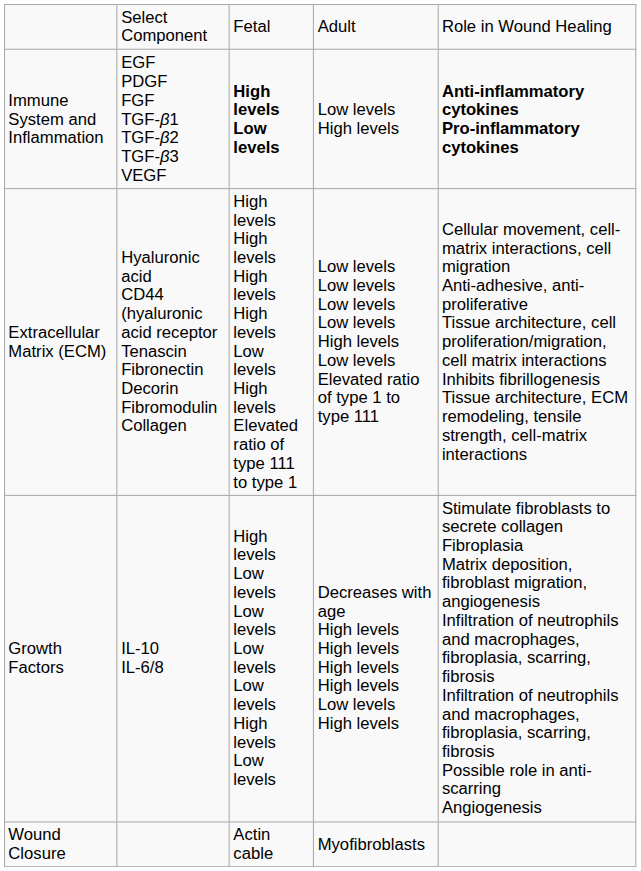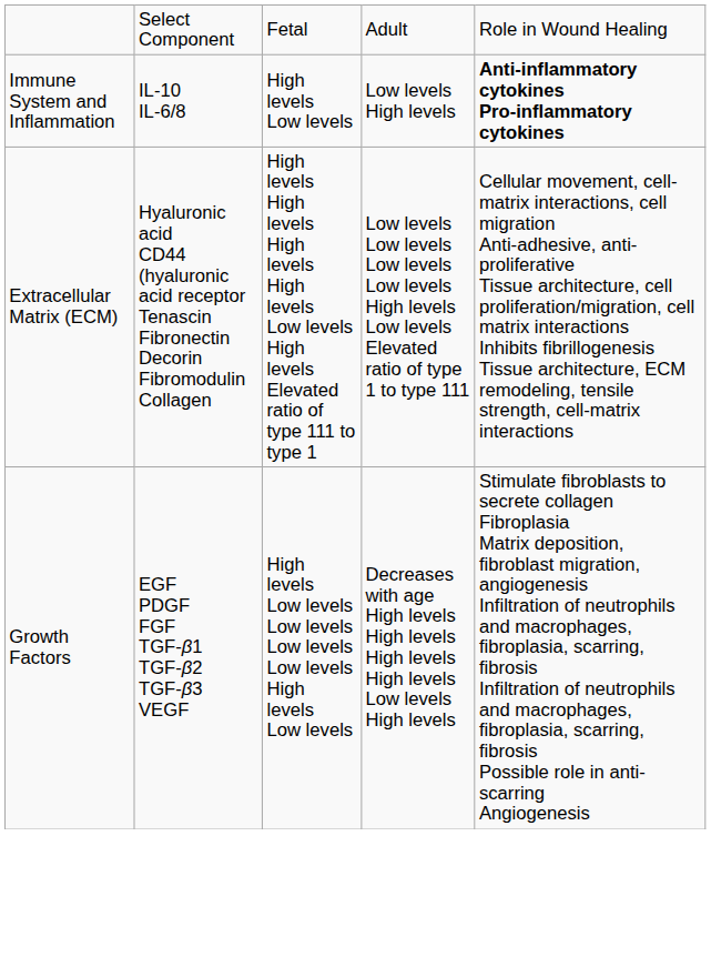Immune System and Inflammation | column 2: EGF PDGF FGF TGF-β1 TGF-β2 TGF-β3 VEGF -> IL-10 IL-6/8
Immune System and Inflammation | column 3: bold -> normal
Growth Factors | column 2: IL-10 IL-6/8 -> EGF PDGF FGF TGF-β1 TGF-β2 TGF-β3 VEGF
- row: Wound Closure | Actin cable | Myofibroblasts
